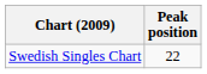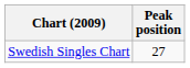Swedish Singles Chart | Peak position: 22 -> 27
